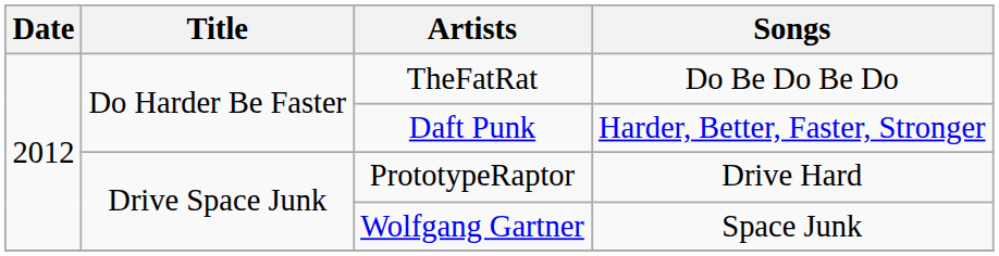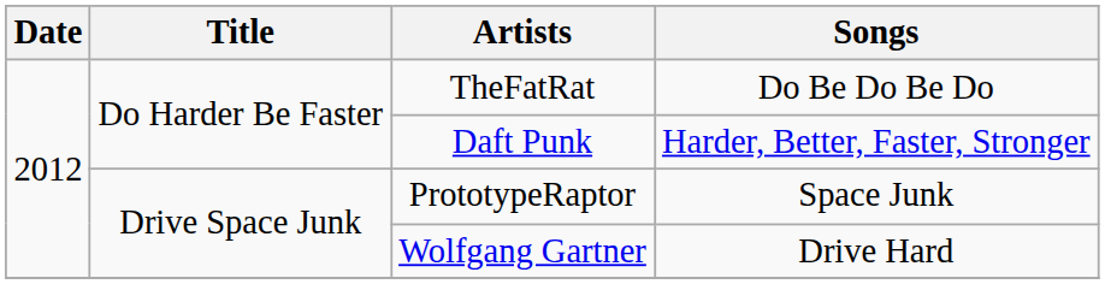PrototypeRaptor | Songs: Drive Hard -> Space Junk
Wolfgang Gartner | Songs: Space Junk -> Drive Hard
